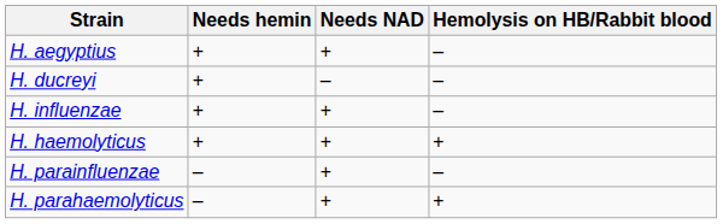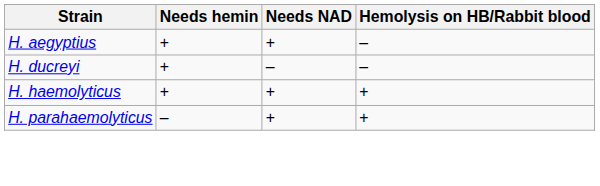- row: H. influenzae | + | + | –
- row: H. parainfluenzae | – | + | –
